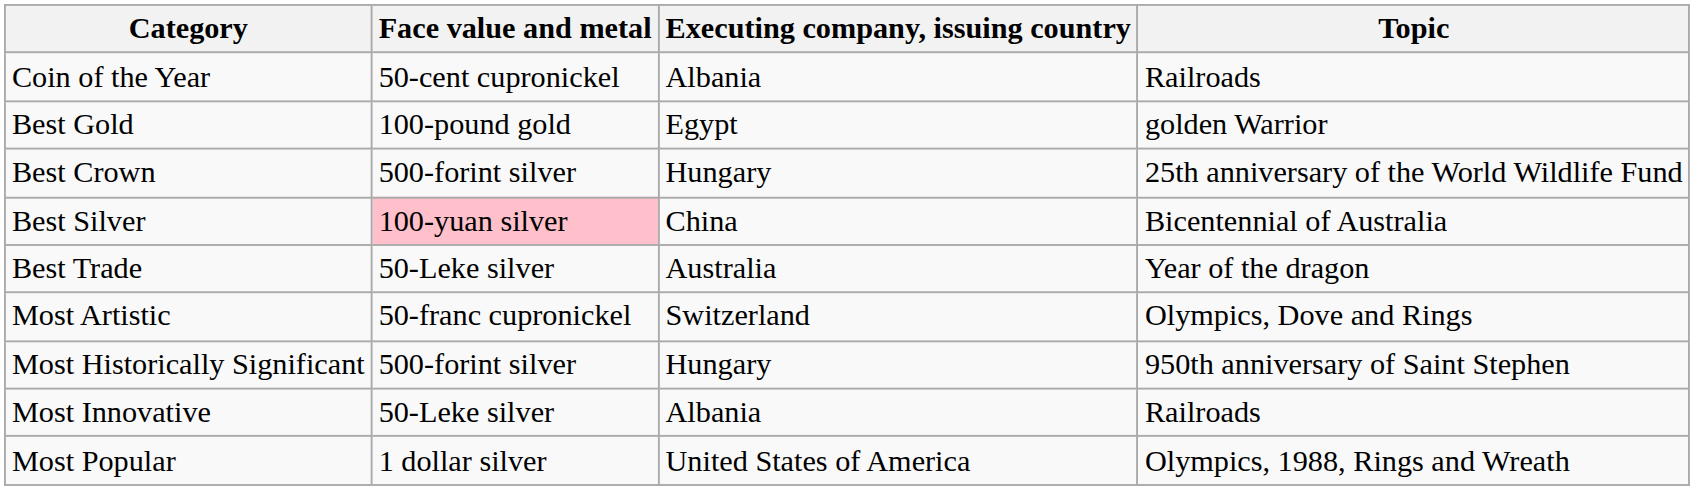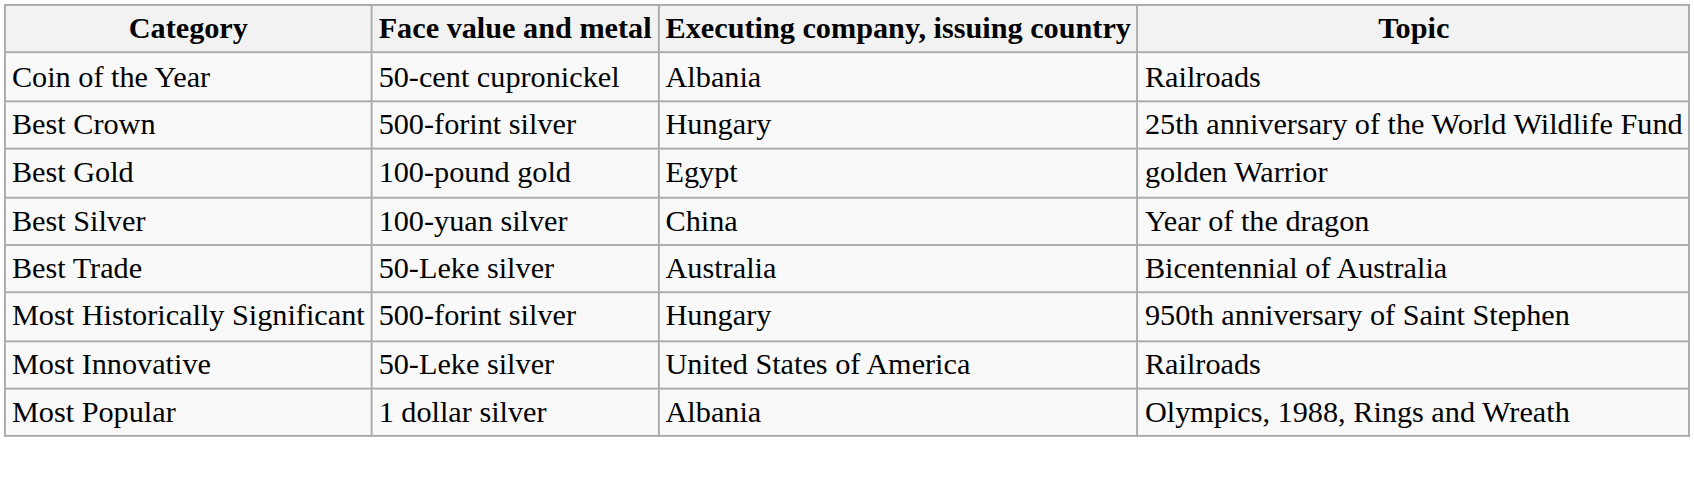rows swapped: Best Crown <-> Best Gold
Best Silver | Face value and metal: pink background -> no background
Best Silver | Topic: Bicentennial of Australia -> Year of the dragon
Best Trade | Topic: Year of the dragon -> Bicentennial of Australia
- row: Most Artistic | 50-franc cupronickel | Switzerland | Olympics, Dove and Rings
Most Innovative | Executing company, issuing country: Albania -> United States of America
Most Popular | Executing company, issuing country: United States of America -> Albania
